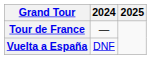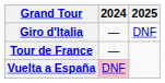+ row: Giro d'Italia | — | DNF
Vuelta a España | 2024: no background -> pink background
